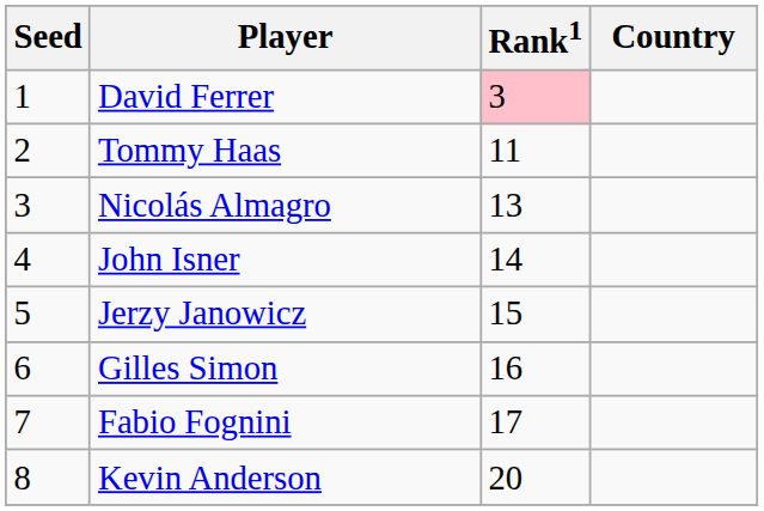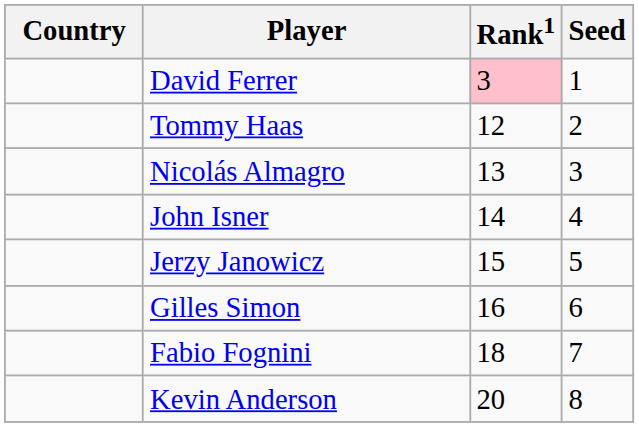columns swapped: Country <-> Seed
Tommy Haas | Rank1: 11 -> 12
Fabio Fognini | Rank1: 17 -> 18
